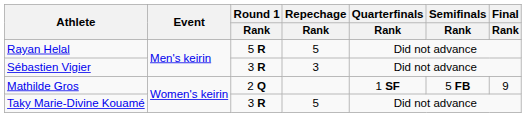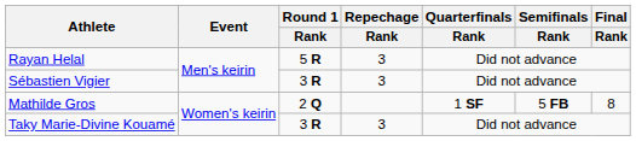Rayan Helal | Repechage / Rank: 5 -> 3
Mathilde Gros | Final / Rank: 9 -> 8
Taky Marie-Divine Kouamé | Repechage / Rank: 5 -> 3
